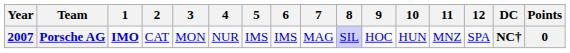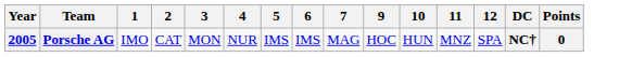- column: 8 | SIL
Porsche AG | Year: 2007 -> 2005
Porsche AG | 1: bold -> normal
